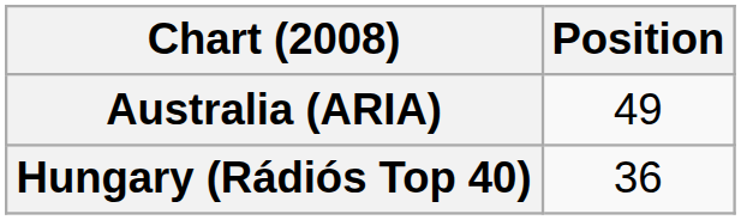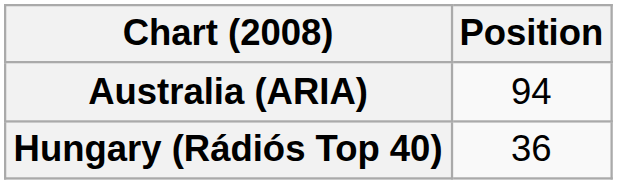Australia (ARIA) | Position: 49 -> 94
